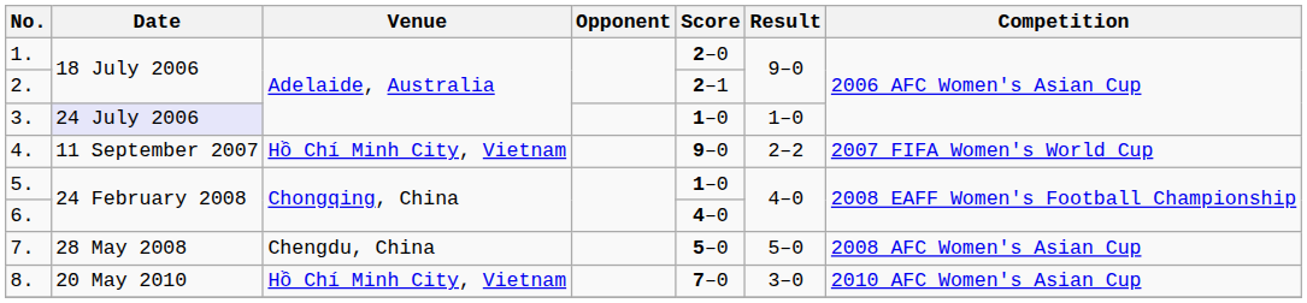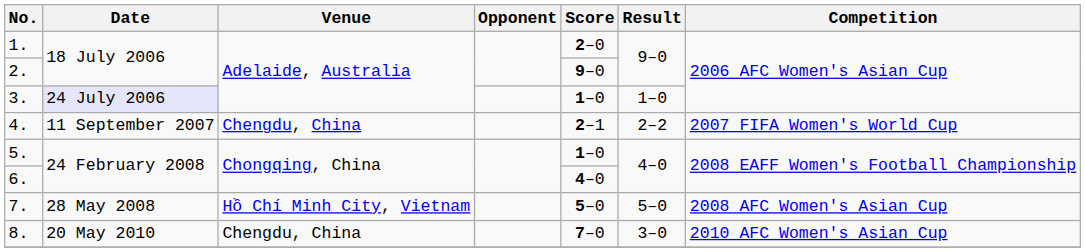2. | Score: 2–1 -> 9–0
4. | Venue: Hồ Chí Minh City, Vietnam -> Chengdu, China
4. | Score: 9–0 -> 2–1
7. | Venue: Chengdu, China -> Hồ Chí Minh City, Vietnam
8. | Venue: Hồ Chí Minh City, Vietnam -> Chengdu, China
